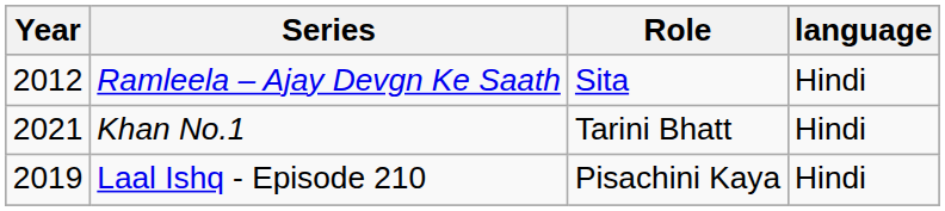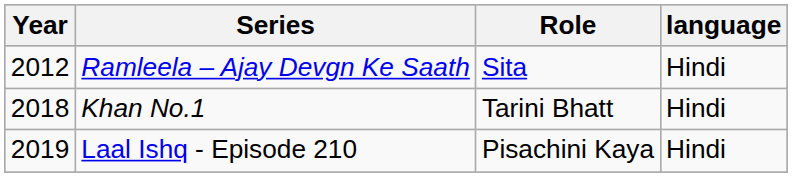Khan No.1 | Year: 2021 -> 2018
